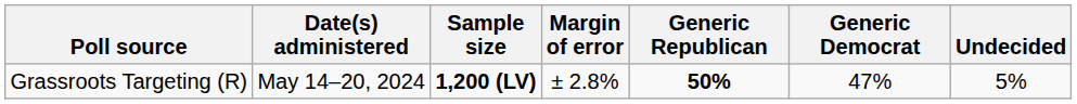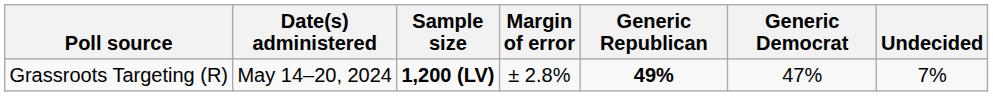Grassroots Targeting (R) | Generic Republican: 50% -> 49%
Grassroots Targeting (R) | Undecided: 5% -> 7%
